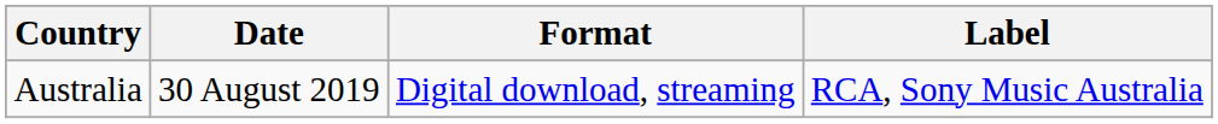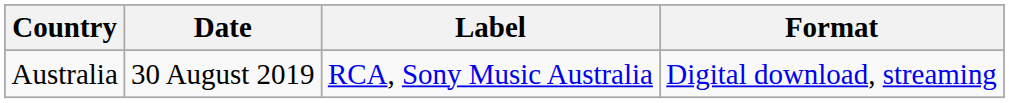columns swapped: Format <-> Label
